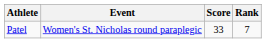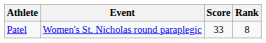Patel | Rank: 7 -> 8
